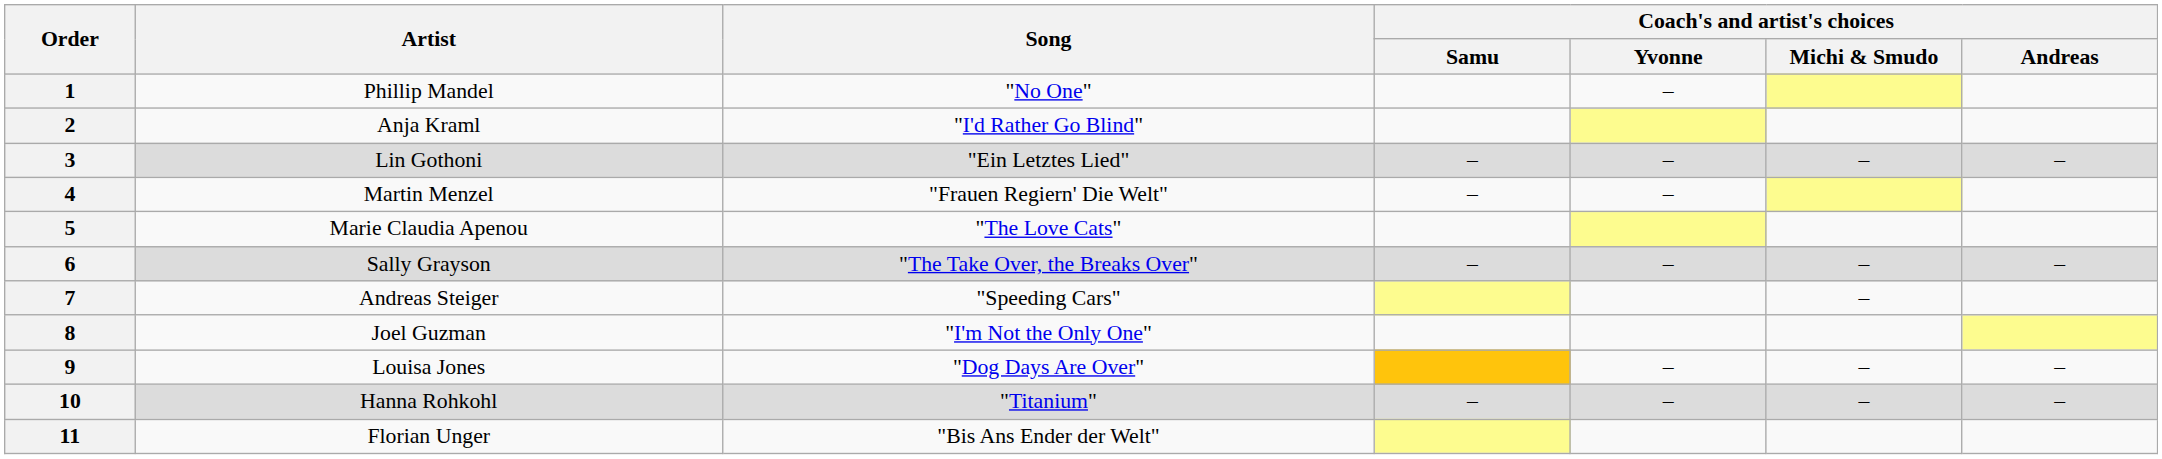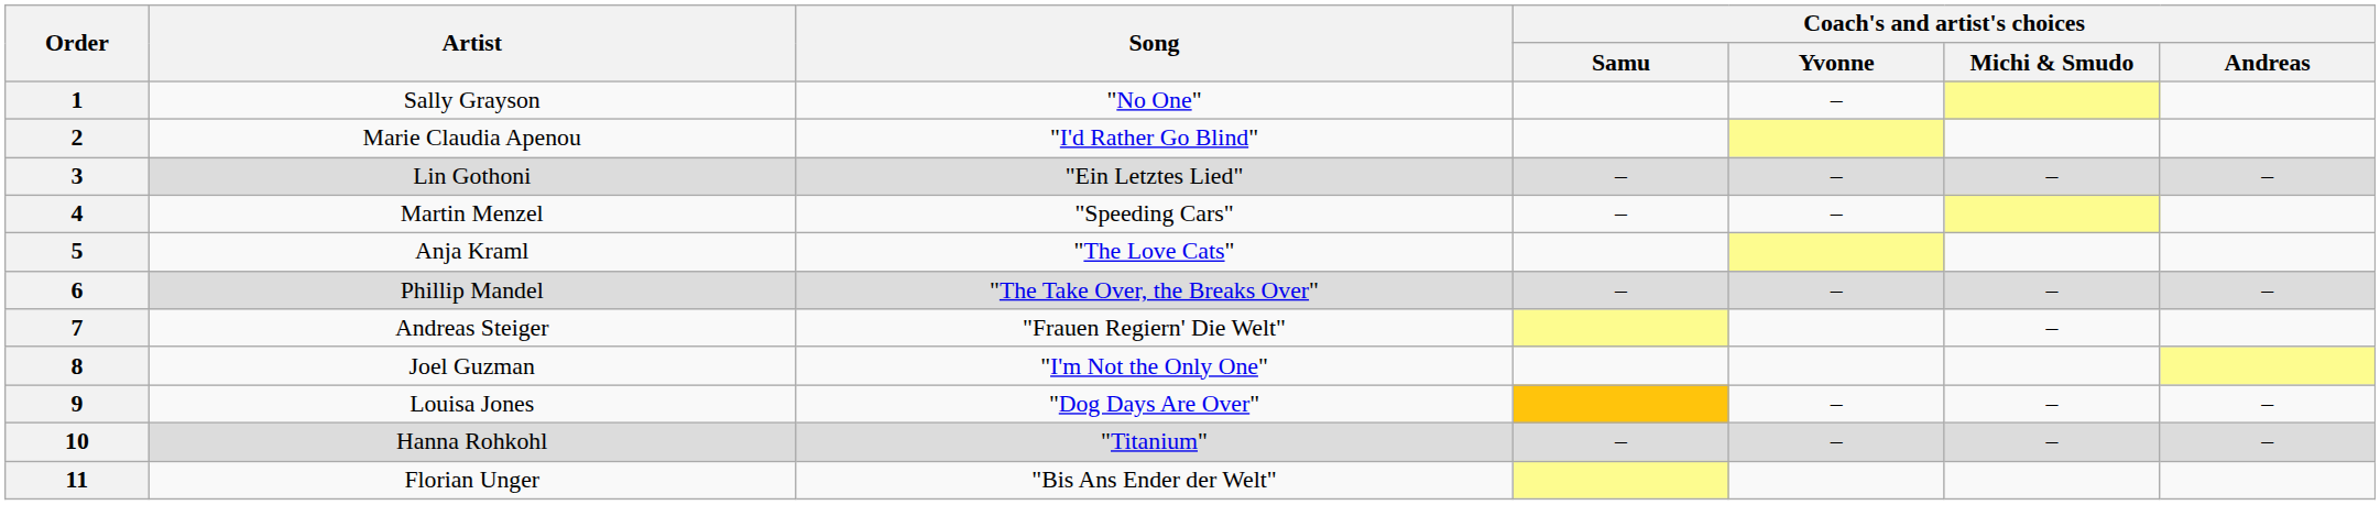1 | Artist: Phillip Mandel -> Sally Grayson
2 | Artist: Anja Kraml -> Marie Claudia Apenou
4 | Song: "Frauen Regiern' Die Welt" -> "Speeding Cars"
5 | Artist: Marie Claudia Apenou -> Anja Kraml
6 | Artist: Sally Grayson -> Phillip Mandel
7 | Song: "Speeding Cars" -> "Frauen Regiern' Die Welt"
